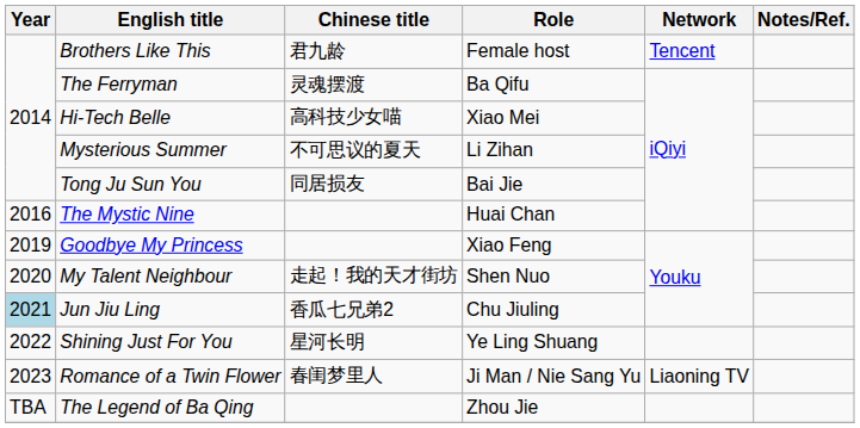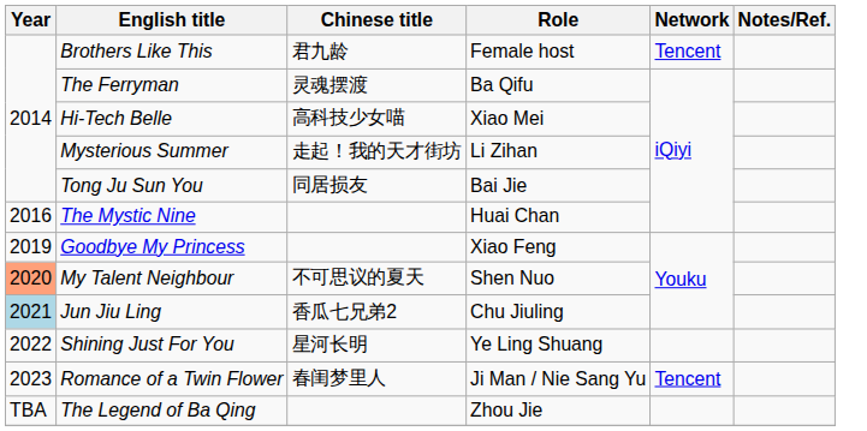Mysterious Summer | Chinese title: 不可思议的夏天 -> 走起！我的天才街坊
My Talent Neighbour | Year: no background -> lightsalmon background
My Talent Neighbour | Chinese title: 走起！我的天才街坊 -> 不可思议的夏天
Romance of a Twin Flower | Network: Liaoning TV -> Tencent
